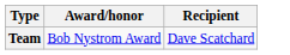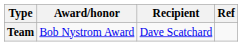+ column: Ref
